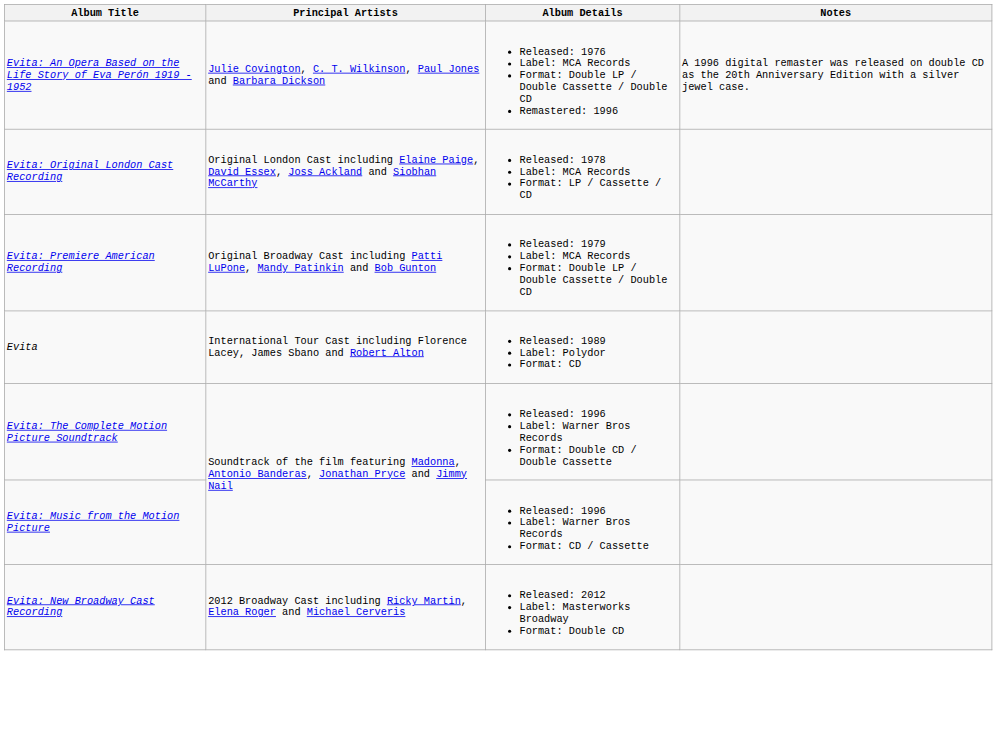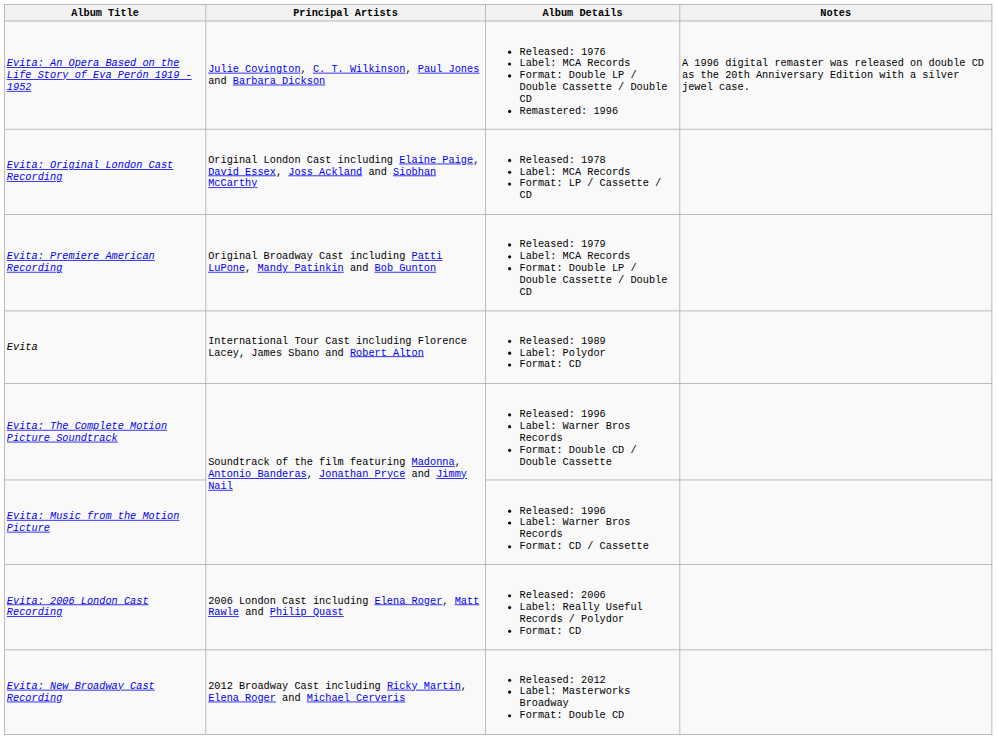+ row: Evita: 2006 London Cast Recording | 2006 London Cast including Elena Roger, Matt Rawle and Philip Quast | Released: 2006 Label: Really Useful Records / Polydor Format: CD
